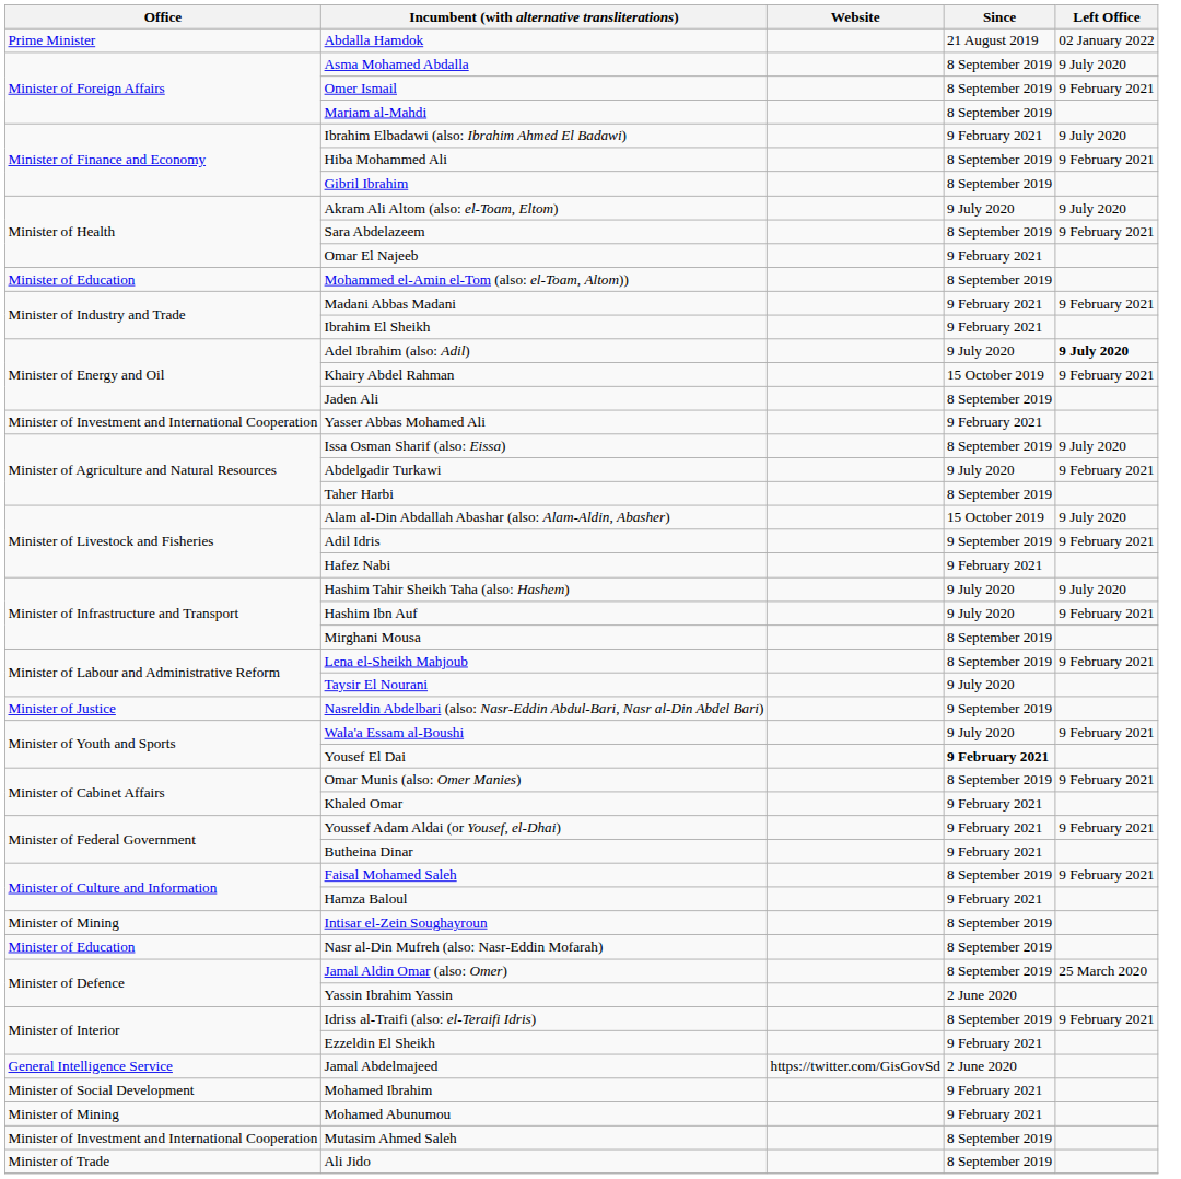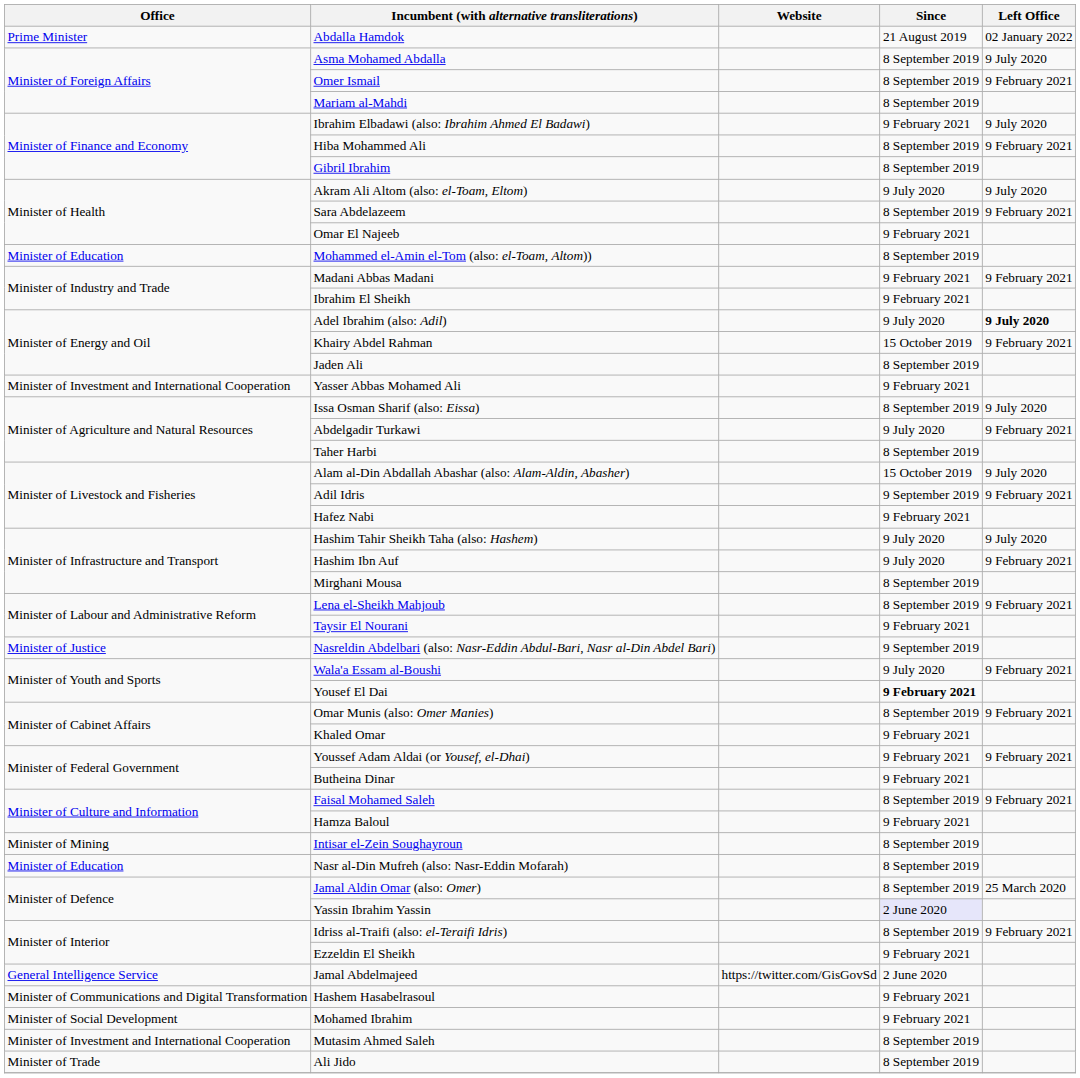Taysir El Nourani | Since: 9 July 2020 -> 9 February 2021
Yassin Ibrahim Yassin | Since: no background -> lavender background
+ row: Minister of Communications and Digital Transformation | Hashem Hasabelrasoul | 9 February 2021
- row: Minister of Mining | Mohamed Abunumou | 9 February 2021
